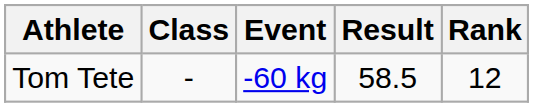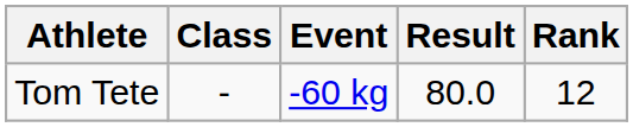Tom Tete | Result: 58.5 -> 80.0
